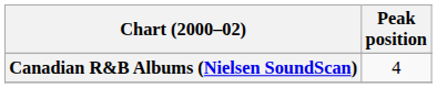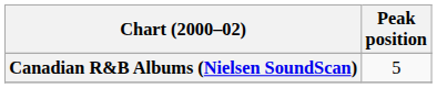Canadian R&B Albums (Nielsen SoundScan) | Peak position: 4 -> 5
